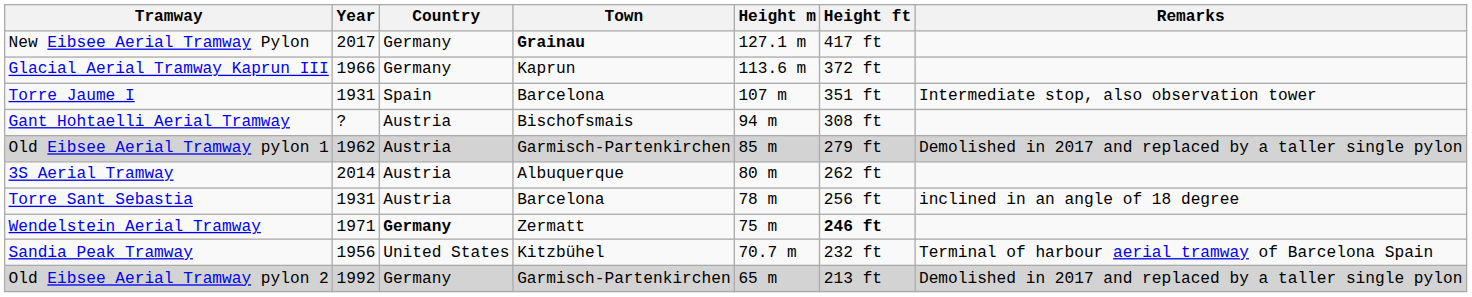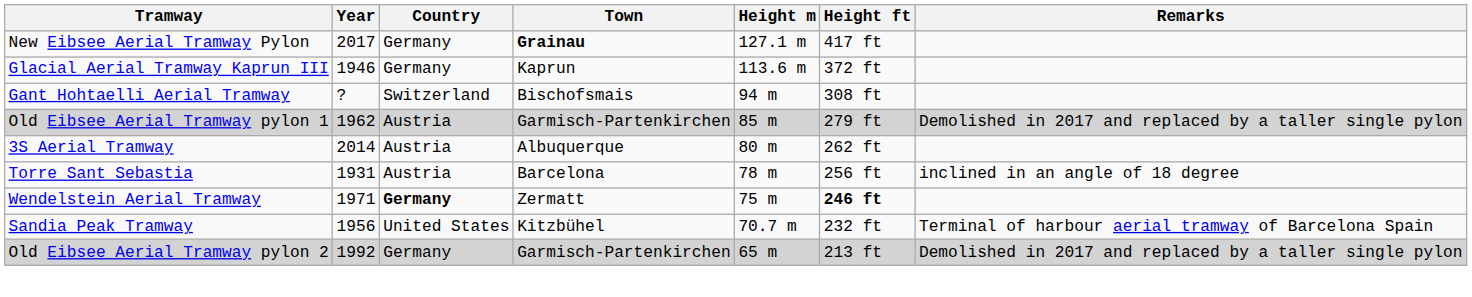Glacial Aerial Tramway Kaprun III | Year: 1966 -> 1946
- row: Torre Jaume I | 1931 | Spain | Barcelona | 107 m | 351 ft | Intermediate stop, also observation tower
Gant Hohtaelli Aerial Tramway | Country: Austria -> Switzerland
